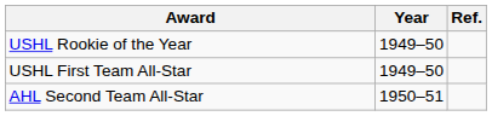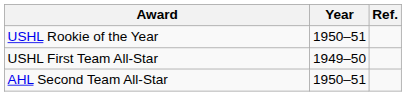USHL Rookie of the Year | Year: 1949–50 -> 1950–51
